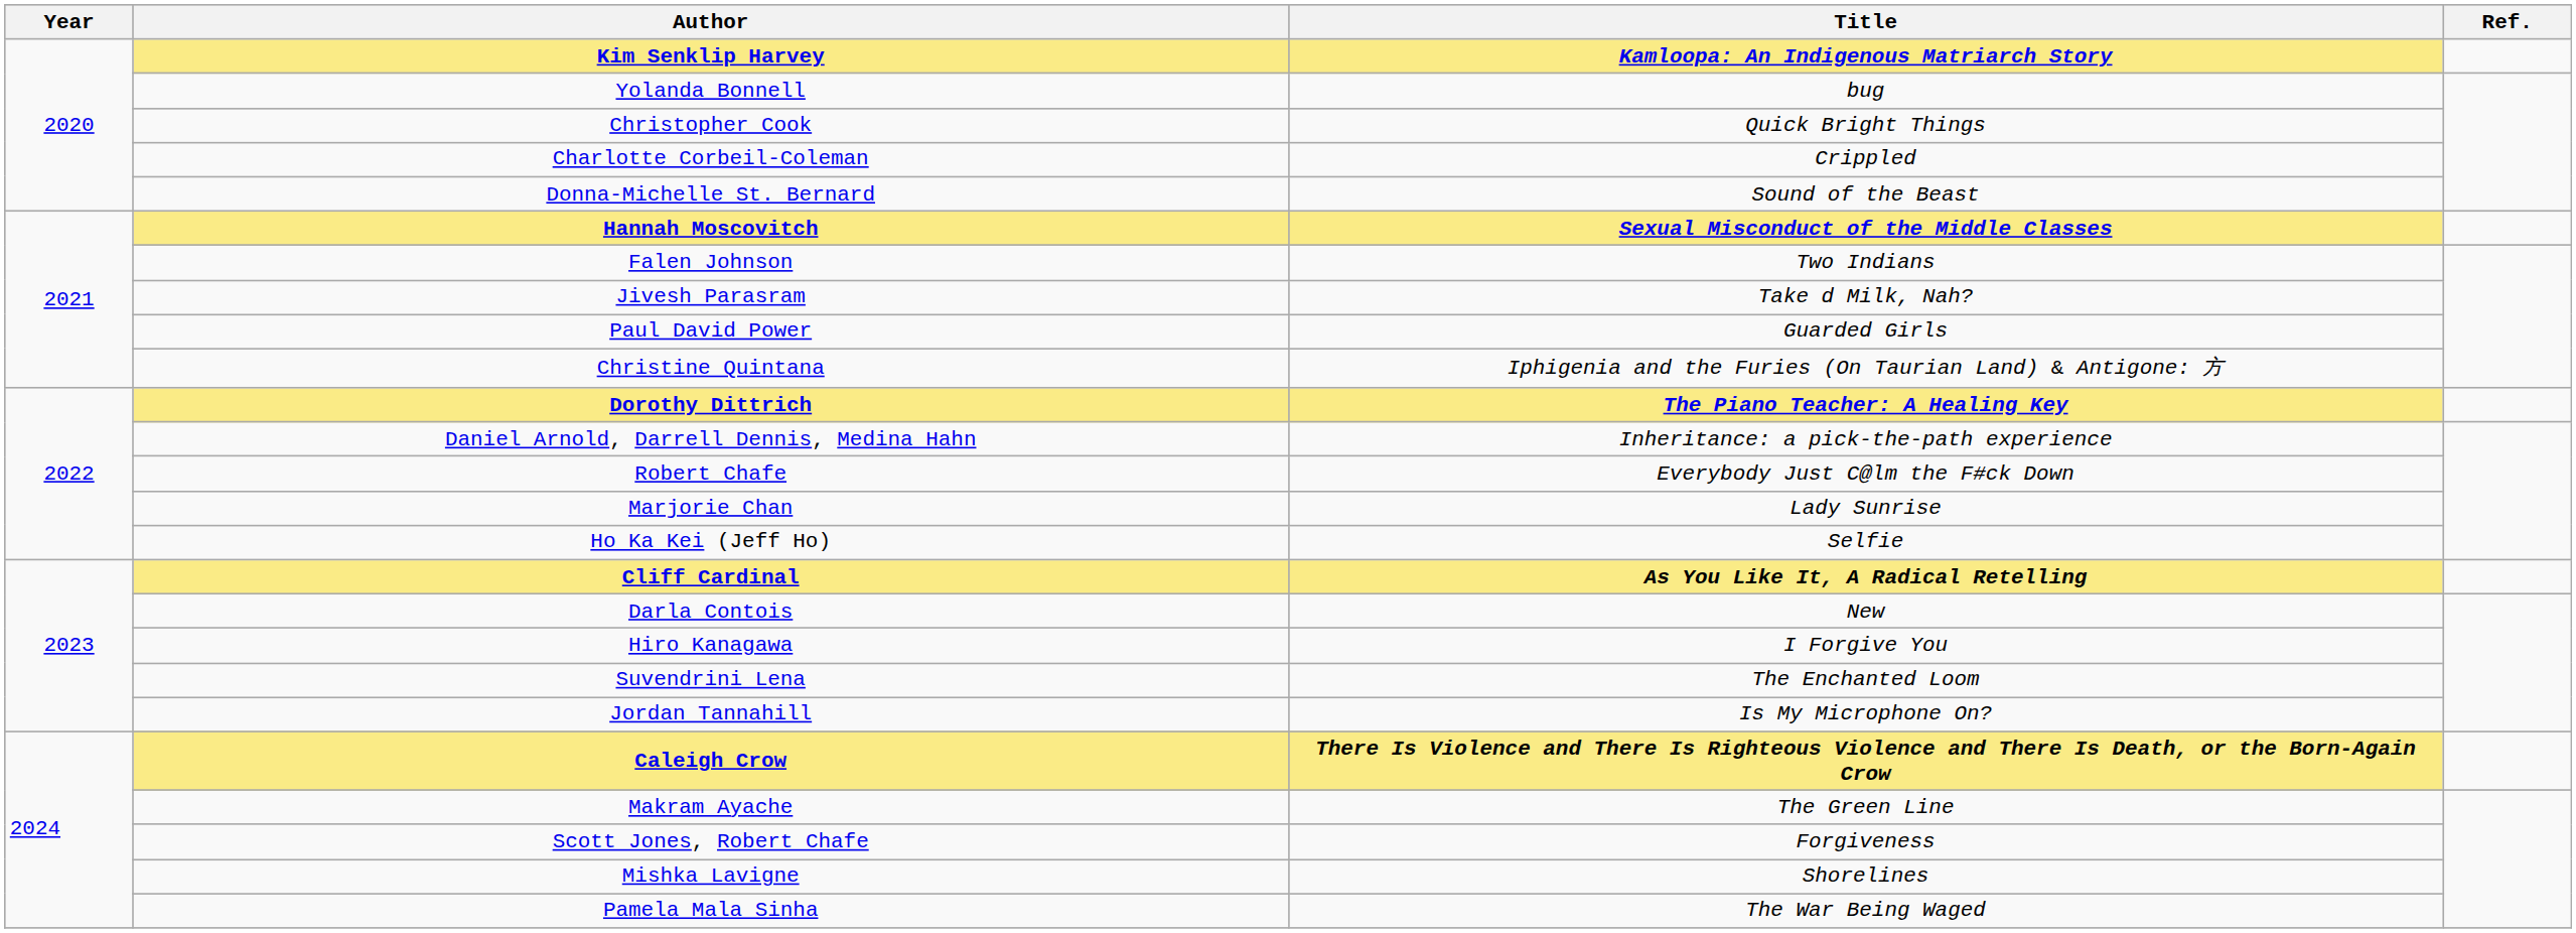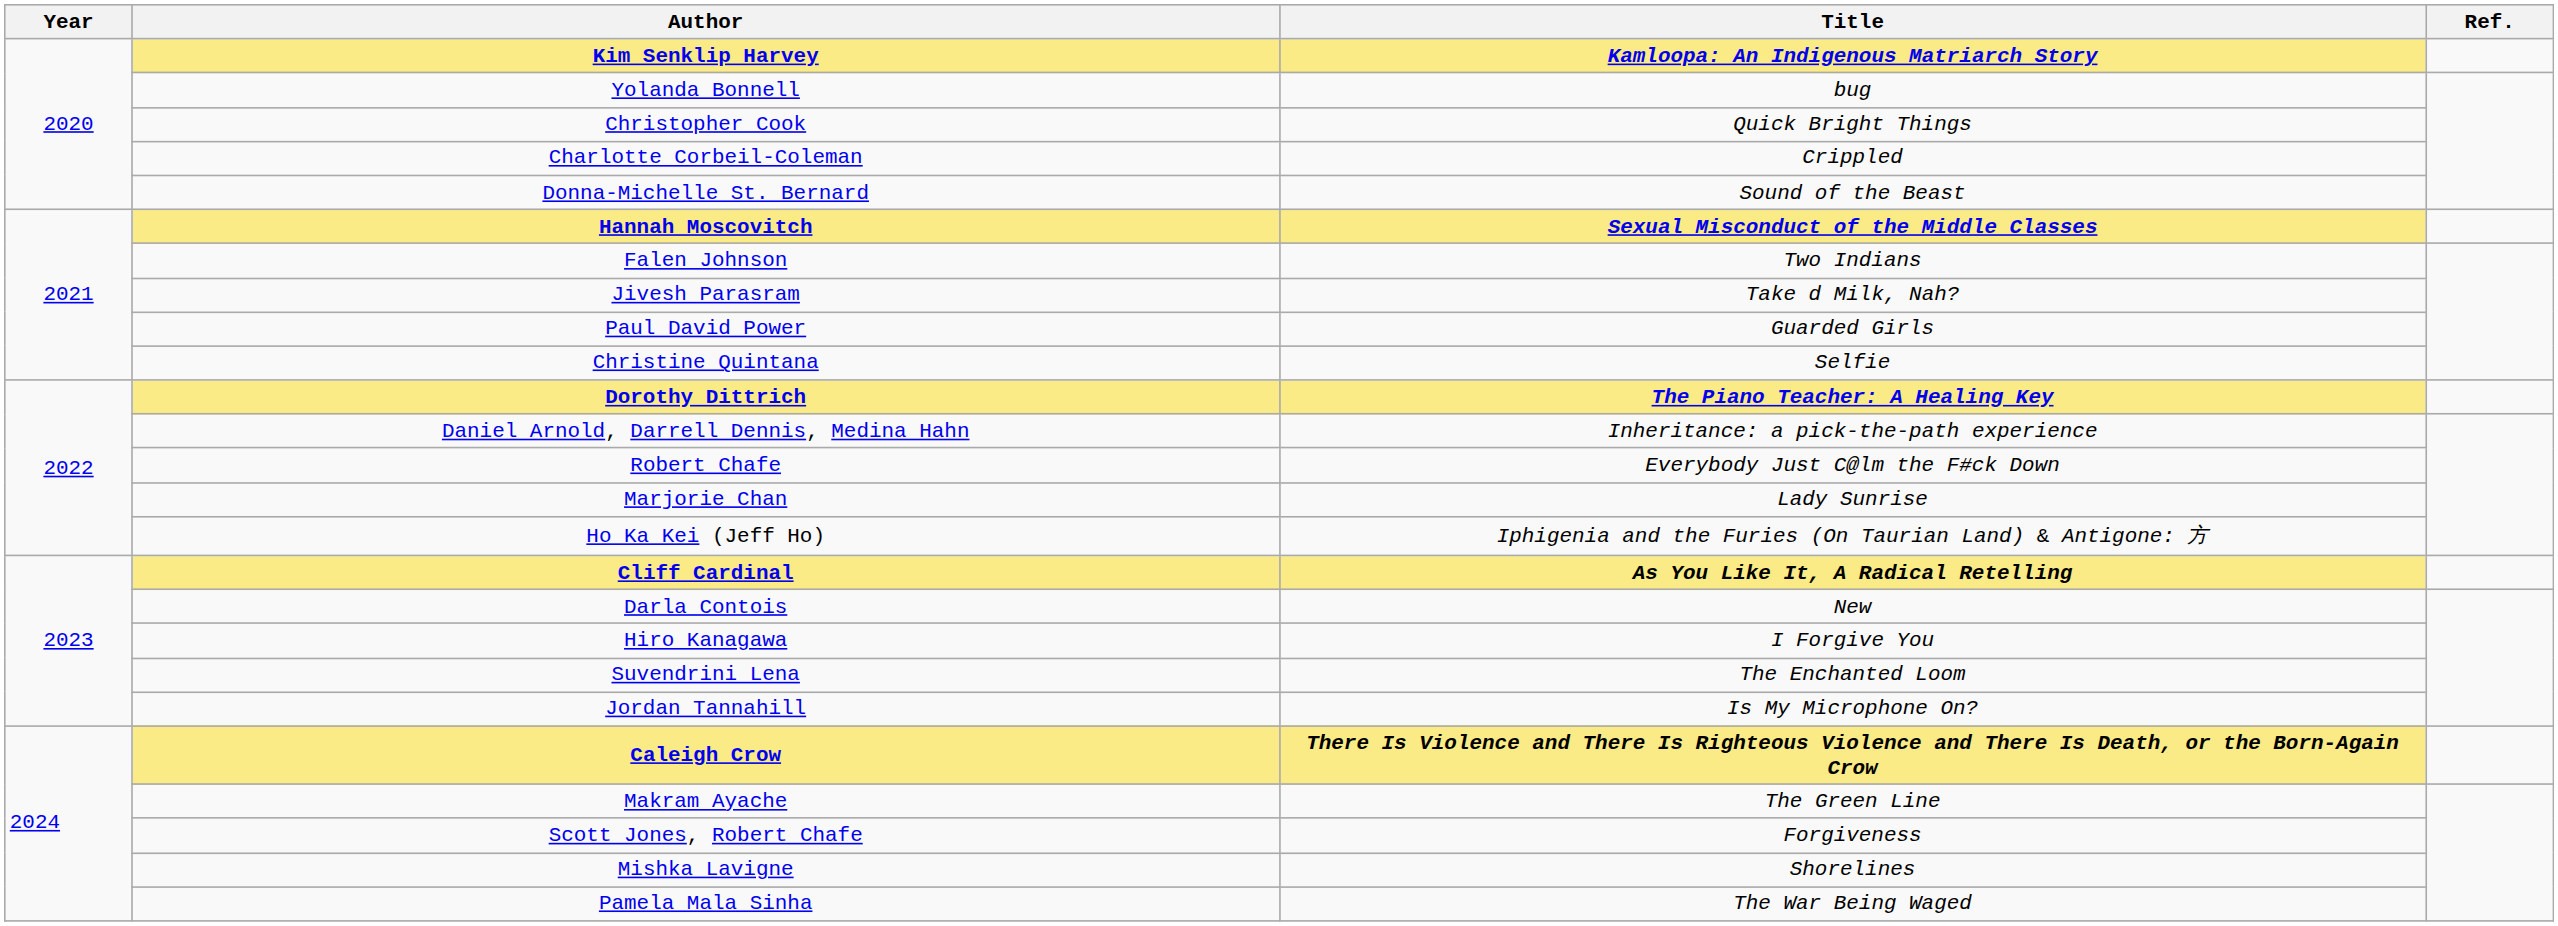Christine Quintana | Title: Iphigenia and the Furies (On Taurian Land) & Antigone: 方 -> Selfie
Ho Ka Kei (Jeff Ho) | Title: Selfie -> Iphigenia and the Furies (On Taurian Land) & Antigone: 方
